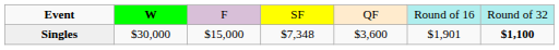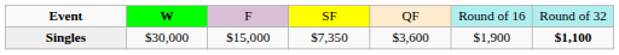Singles | column 4: $7,348 -> $7,350
Singles | column 6: $1,901 -> $1,900
